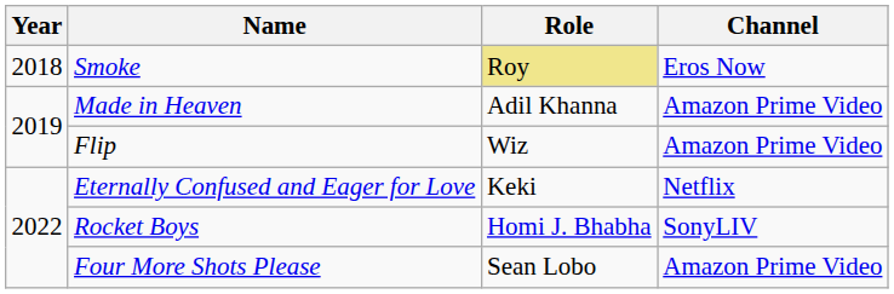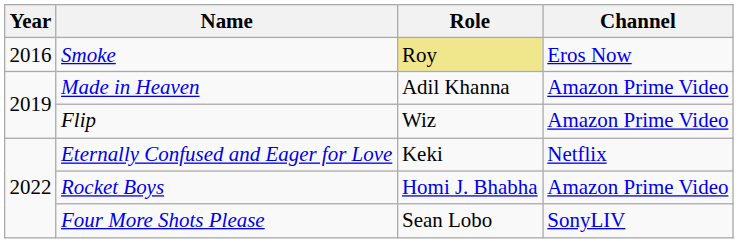Smoke | Year: 2018 -> 2016
Rocket Boys | Channel: SonyLIV -> Amazon Prime Video
Four More Shots Please | Channel: Amazon Prime Video -> SonyLIV
